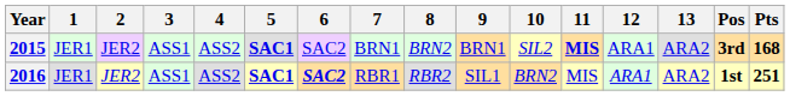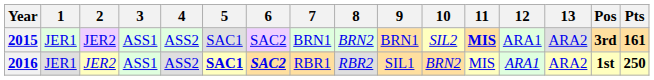2015 | 5: bold -> normal
2015 | Pts: 168 -> 161
2016 | Pts: 251 -> 250
